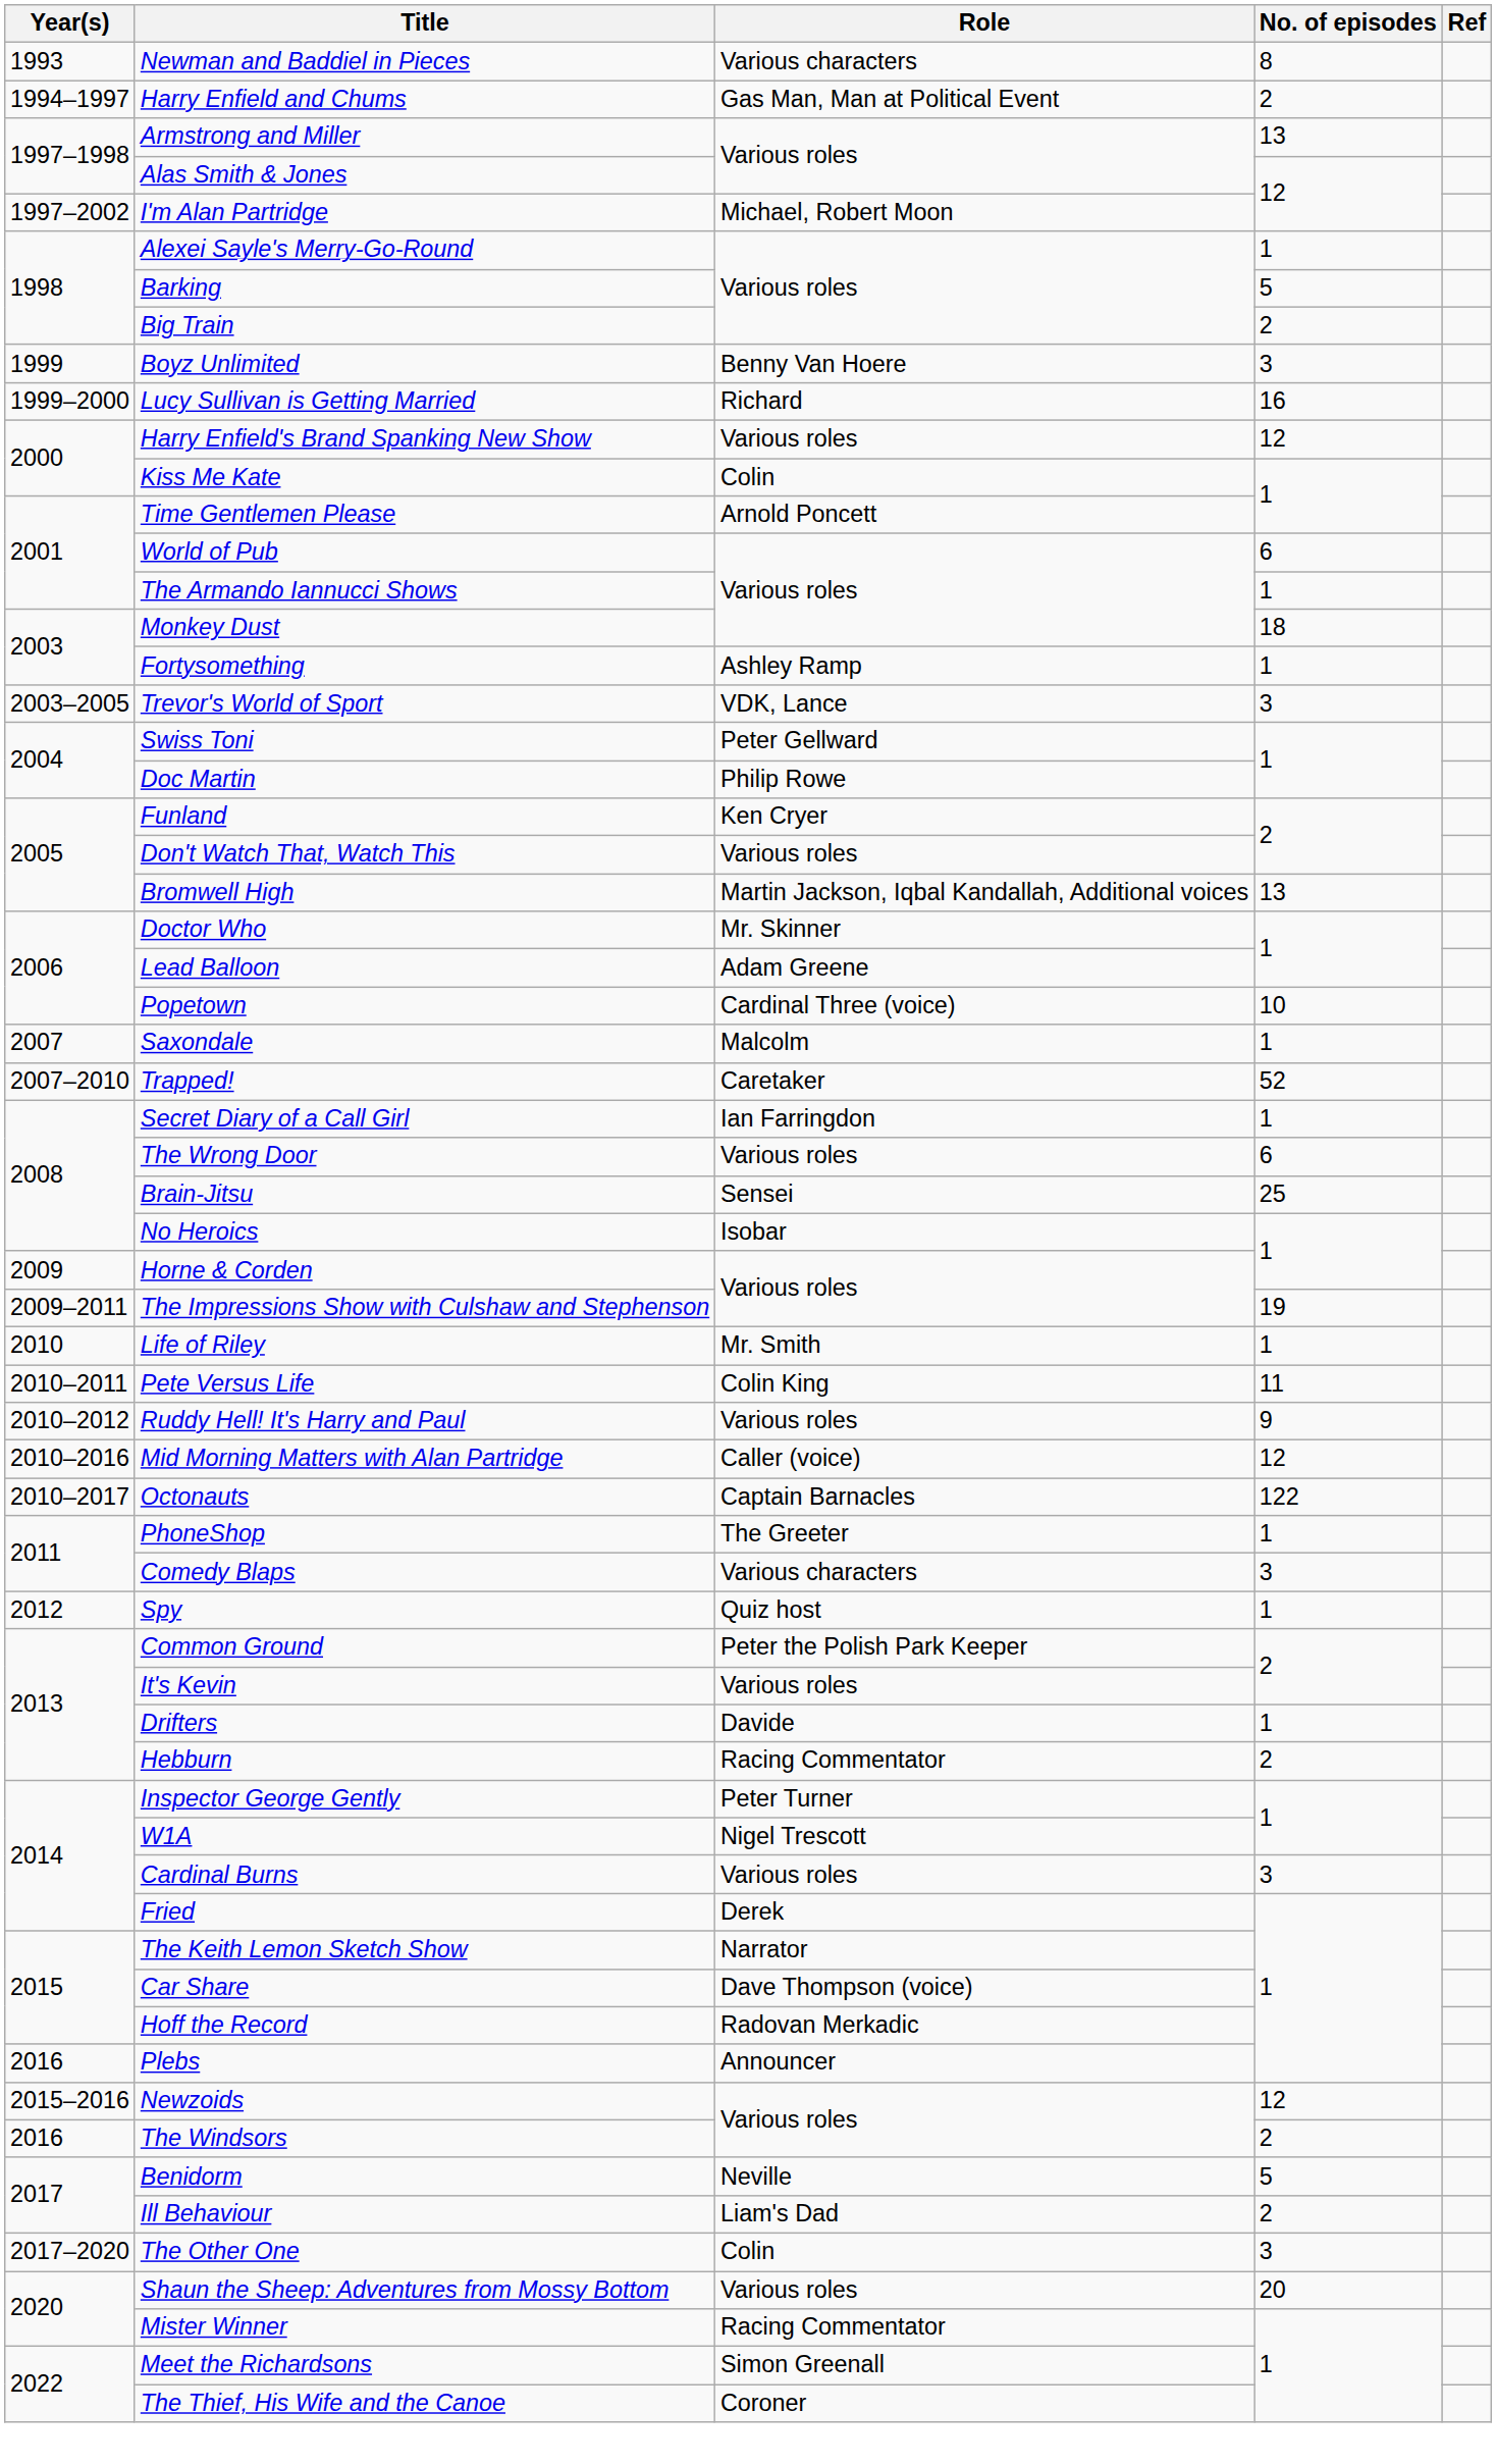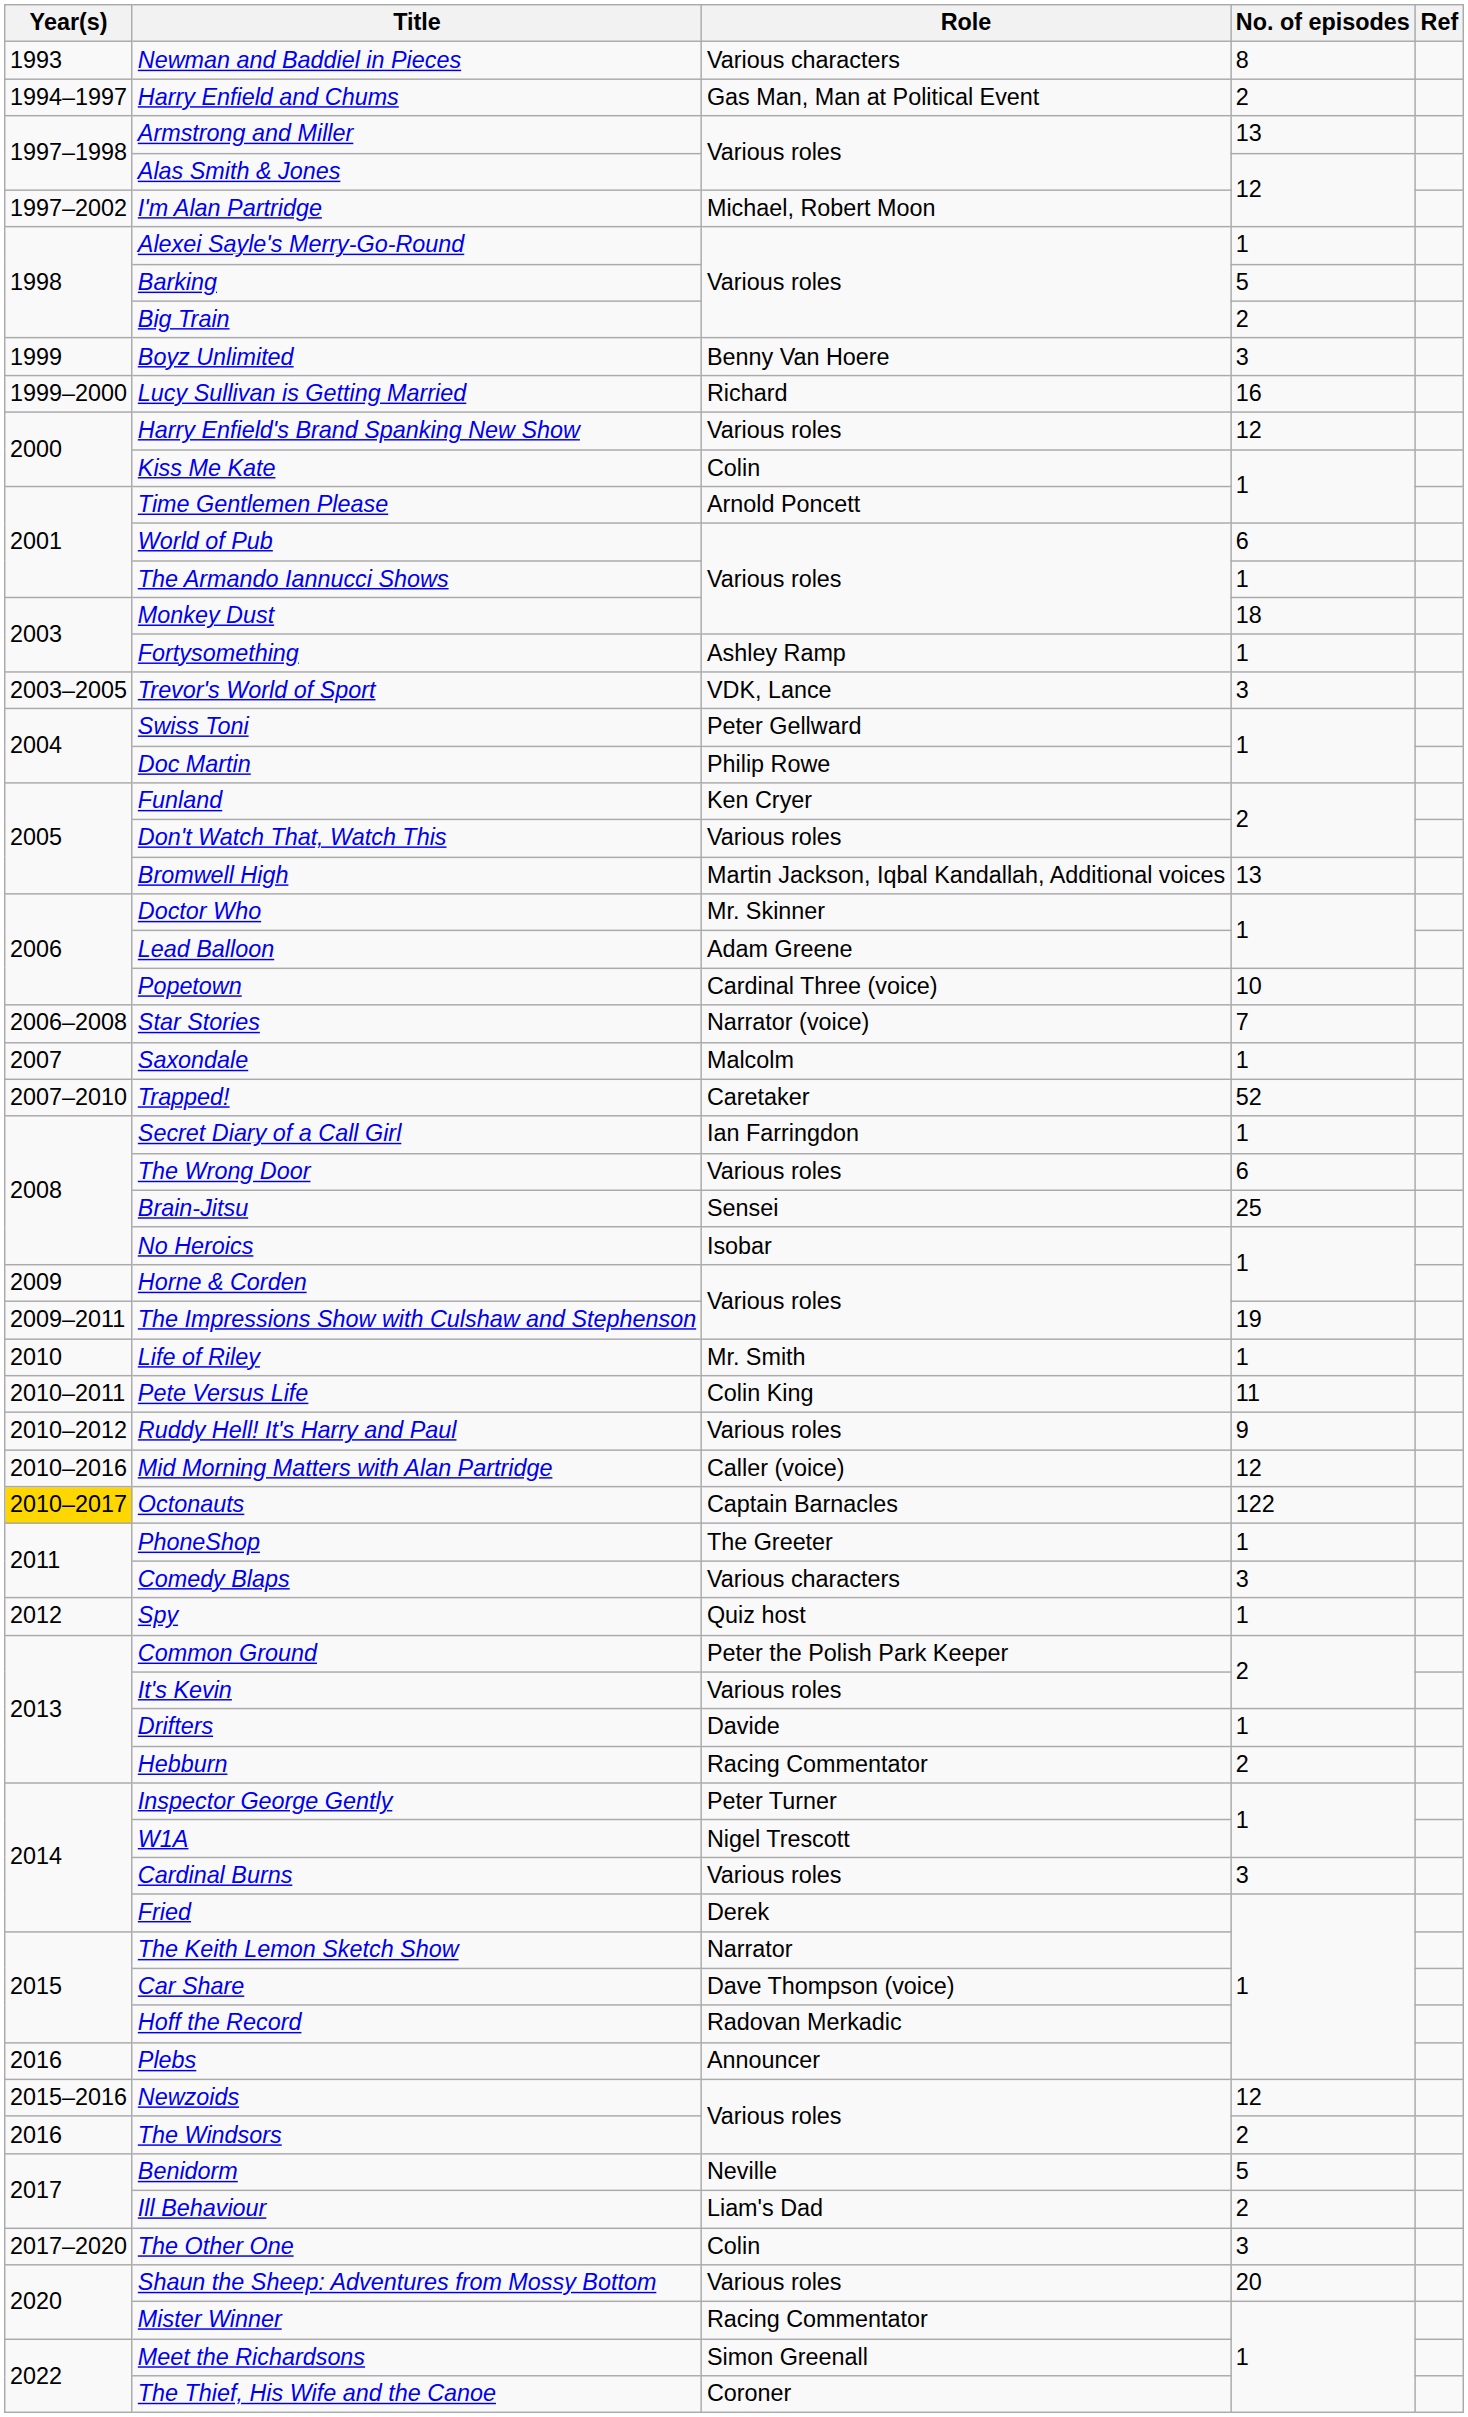+ row: 2006–2008 | Star Stories | Narrator (voice) | 7
Octonauts | Year(s): no background -> gold background
